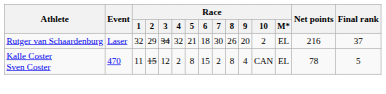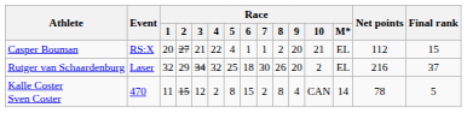+ row: Casper Bouman | RS:X | 20 | 27 | 21 | 22 | 4 | 1 | 1 | 2 | 20 | 21 | EL | 112 | 15
Rutger van Schaardenburg | Race / 5: 21 -> 25
Kalle Coster Sven Coster | Race / M*: EL -> 14
